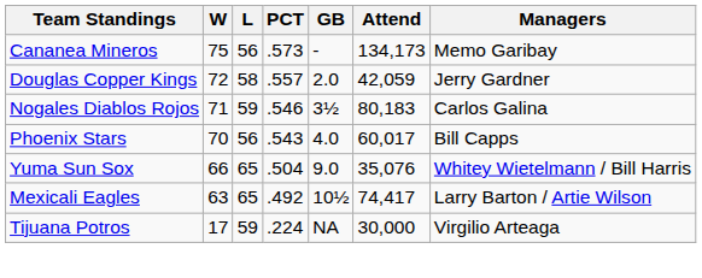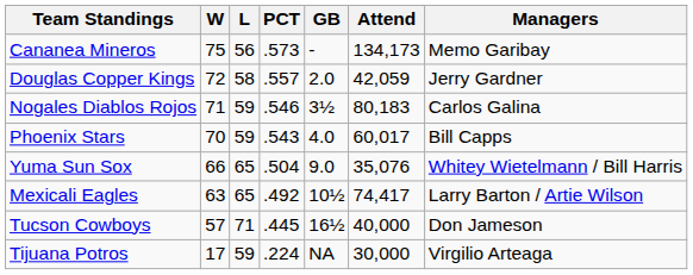Phoenix Stars | L: 56 -> 59
+ row: Tucson Cowboys | 57 | 71 | .445 | 16½ | 40,000 | Don Jameson
